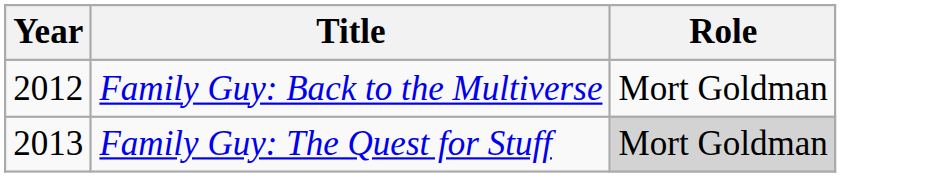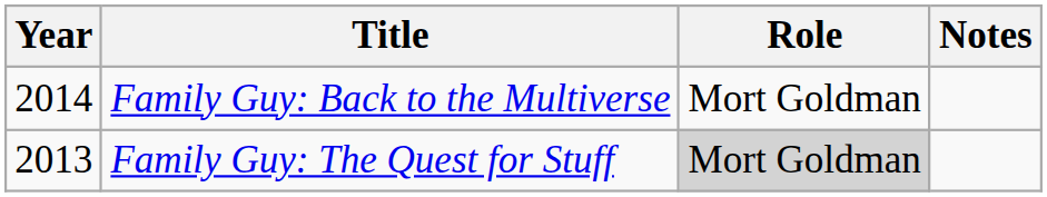+ column: Notes
Family Guy: Back to the Multiverse | Year: 2012 -> 2014
